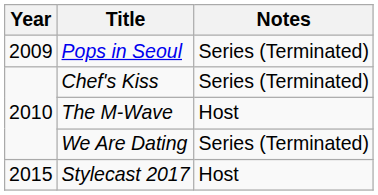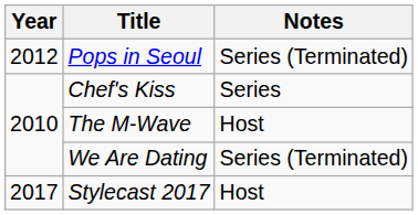Pops in Seoul | Year: 2009 -> 2012
Chef's Kiss | Notes: Series (Terminated) -> Series
Stylecast 2017 | Year: 2015 -> 2017
